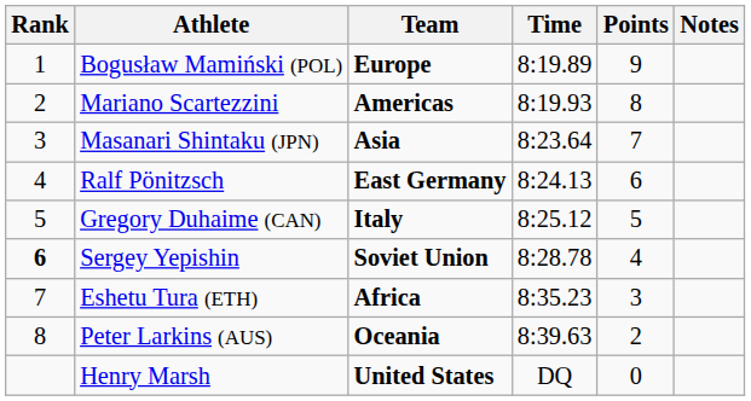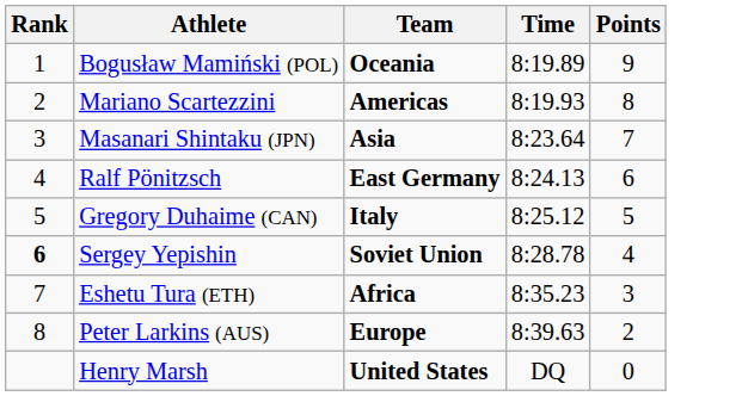- column: Notes
Bogusław Mamiński (POL) | Team: Europe -> Oceania
Peter Larkins (AUS) | Team: Oceania -> Europe
